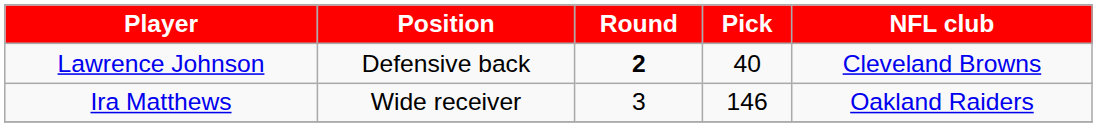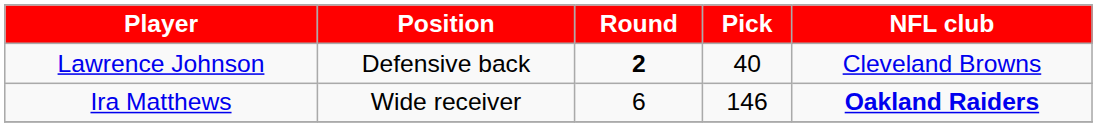Ira Matthews | Round: 3 -> 6
Ira Matthews | NFL club: normal -> bold
